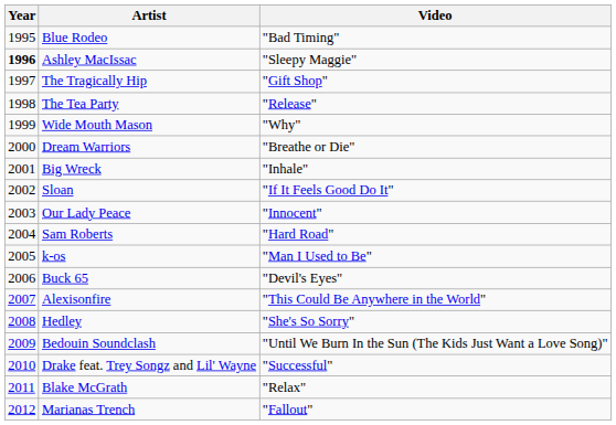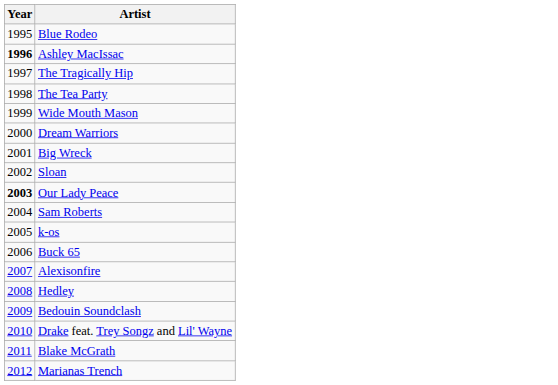- column: Video | "Bad Timing" | "Sleepy Maggie" | "Gift Shop" | "Release" | "Why" | "Breathe or Die" | "Inhale" | "If It Feels Good Do It" | "Innocent" | "Hard Road" | "Man I Used to Be" | "Devil's Eyes" | "This Could Be Anywhere in the World" | "She's So Sorry" | "Until We Burn In the Sun (The Kids Just Want a Love Song)" | "Successful" | "Relax" | "Fallout"
Our Lady Peace | Year: normal -> bold
